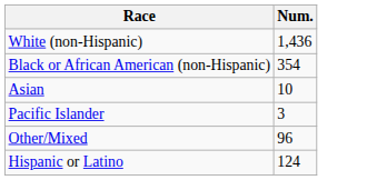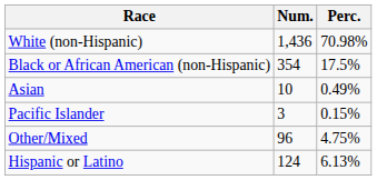+ column: Perc. | 70.98% | 17.5% | 0.49% | 0.15% | 4.75% | 6.13%
